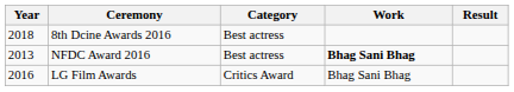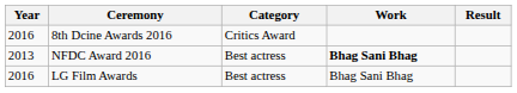8th Dcine Awards 2016 | Year: 2018 -> 2016
8th Dcine Awards 2016 | Category: Best actress -> Critics Award
LG Film Awards | Category: Critics Award -> Best actress
